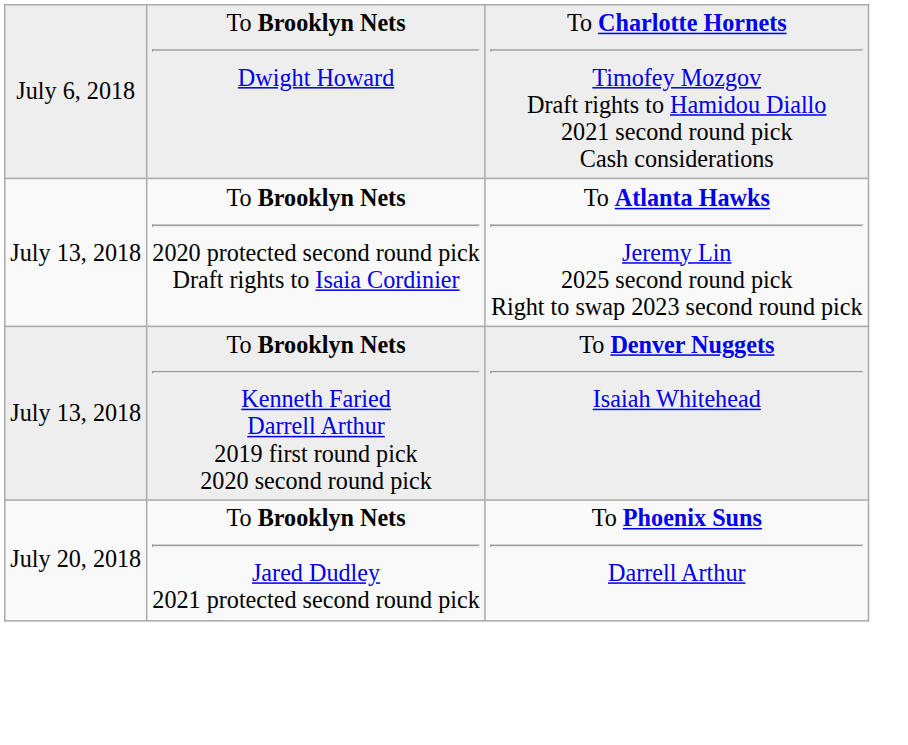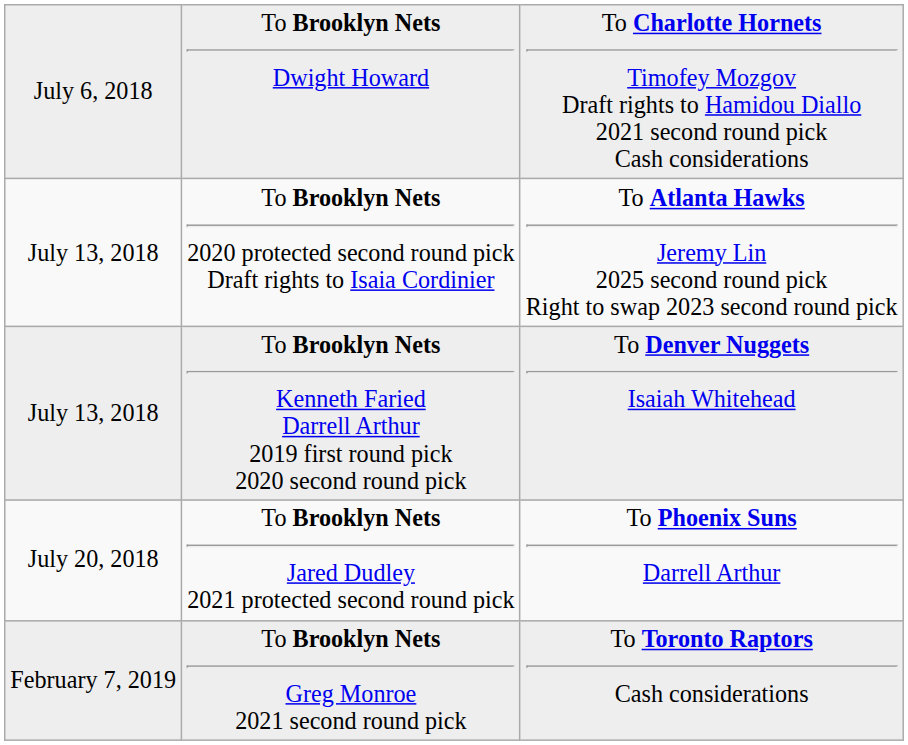+ row: February 7, 2019 | To Brooklyn Nets Greg Monroe 2021 second round pick | To Toronto Raptors Cash considerations
